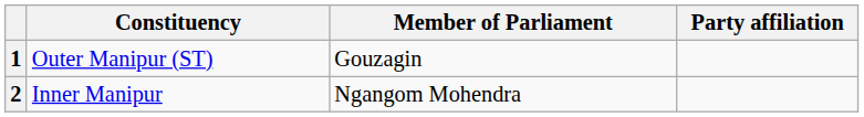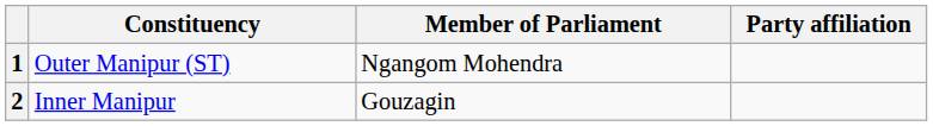1 | Member of Parliament: Gouzagin -> Ngangom Mohendra
2 | Member of Parliament: Ngangom Mohendra -> Gouzagin
